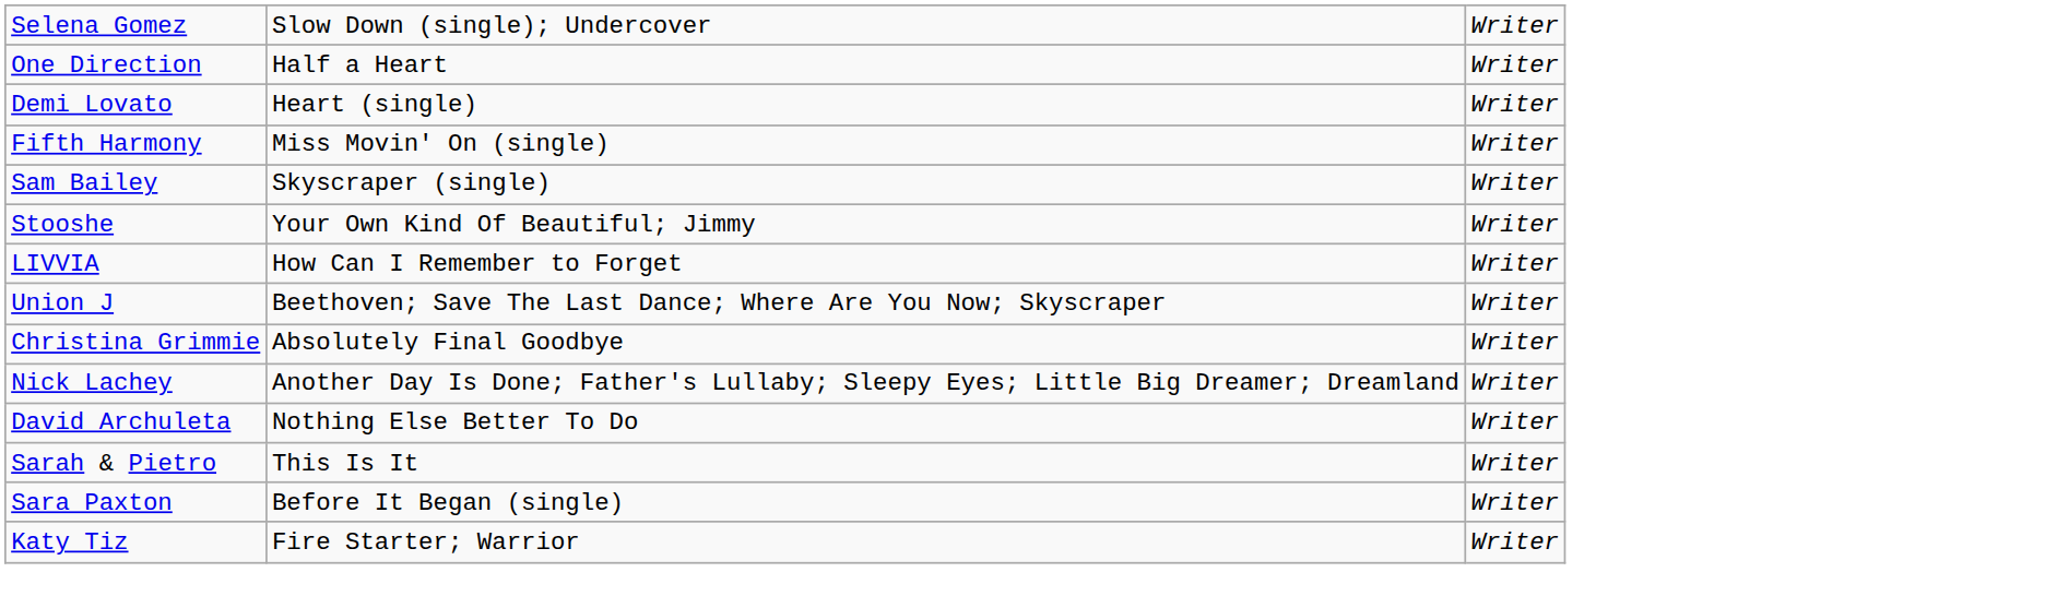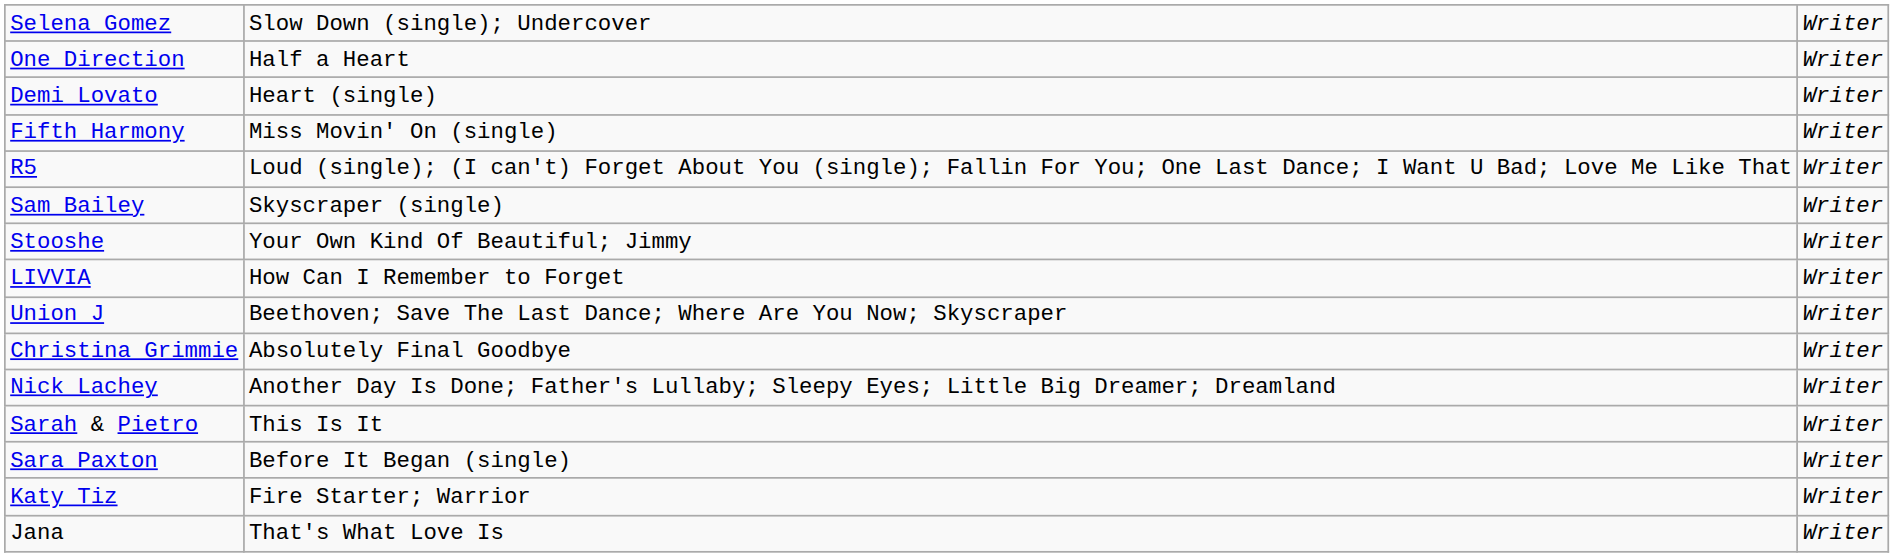+ row: R5 | Loud (single); (I can't) Forget About You (single); Fallin For You; One Last Dance; I Want U Bad; Love Me Like That | Writer
- row: David Archuleta | Nothing Else Better To Do | Writer
+ row: Jana | That's What Love Is | Writer
